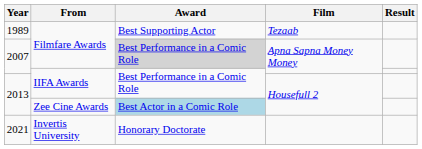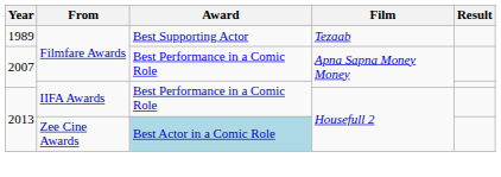2007 / Filmfare Awards | Award: lightgrey background -> no background
- row: 2021 | Invertis University | Honorary Doctorate
